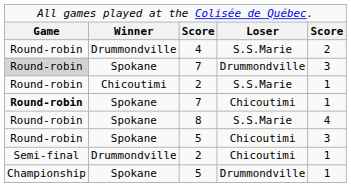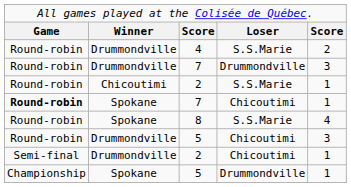7 / Drummondville | column 1: lightgrey background -> no background
7 / Drummondville | column 2: Spokane -> Drummondville
5 / Chicoutimi | column 2: Spokane -> Drummondville
